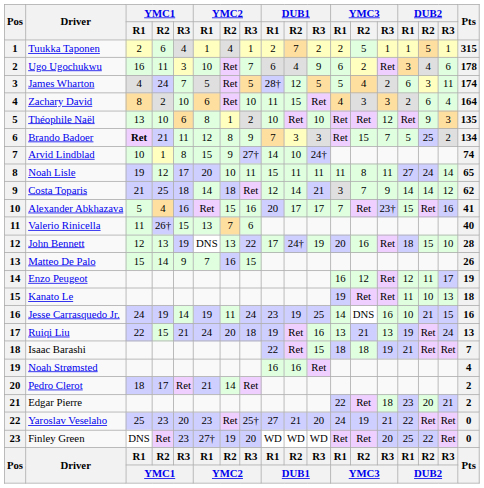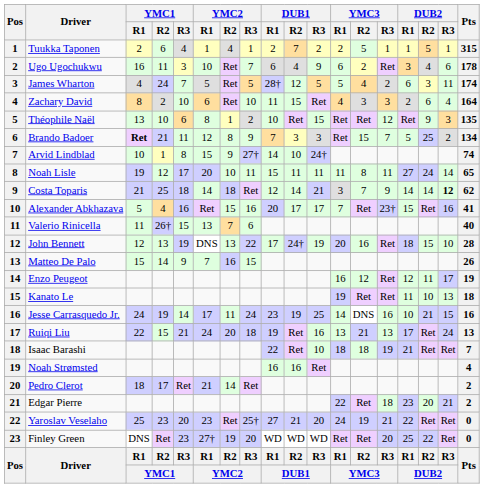Théophile Naël | DUB1 / R3: 10 -> 15
Costa Toparis | DUB2 / R3: normal -> bold
Jesse Carrasquedo Jr. | YMC2 / R1: 19 -> 17
Ruiqi Liu | DUB2 / R1: 19 -> 17
Isaac Barashi | DUB1 / R3: 15 -> 10
